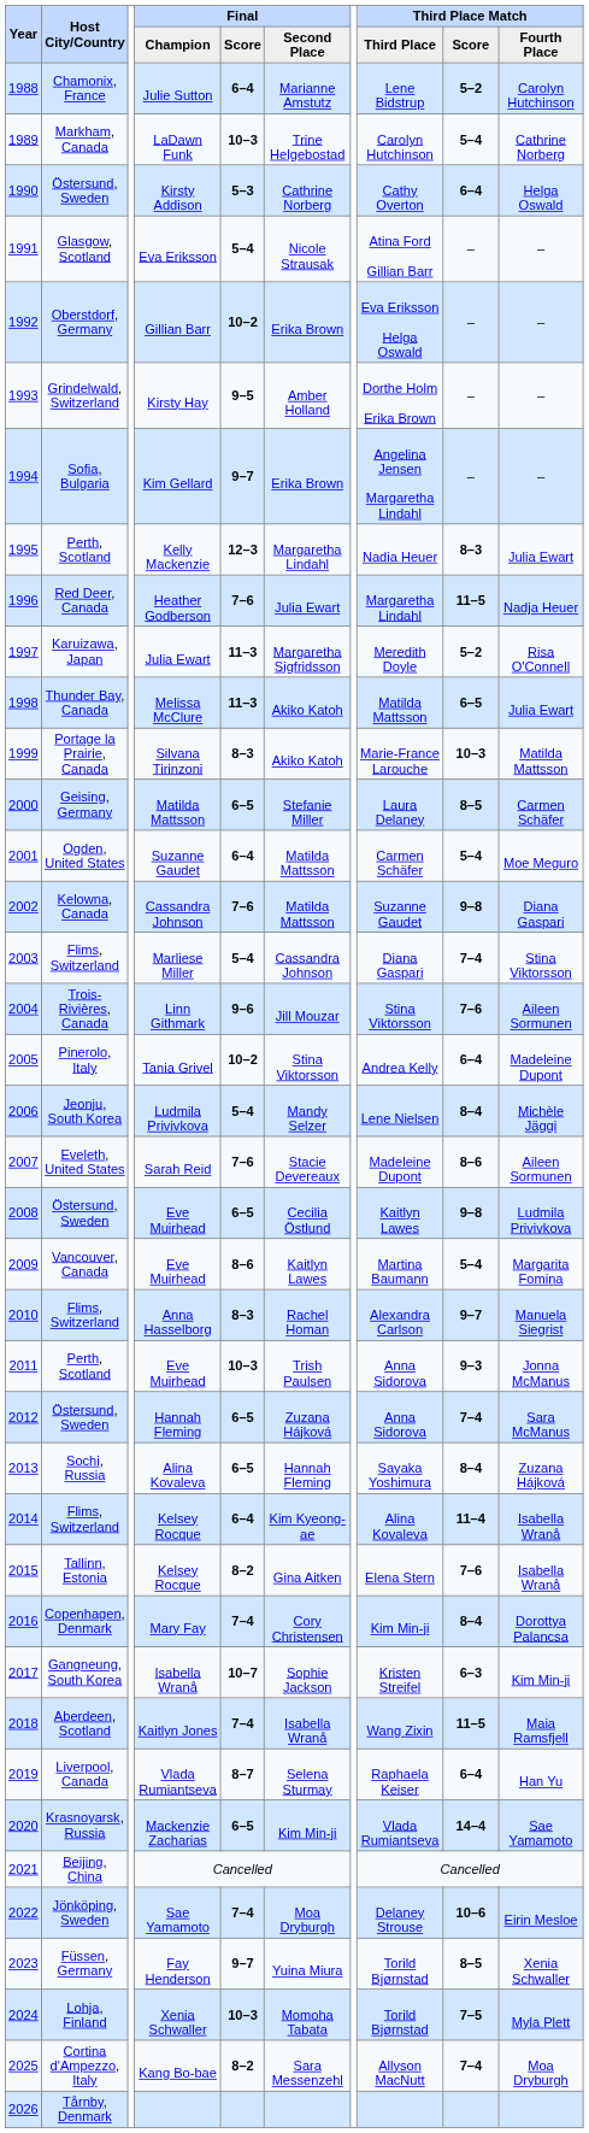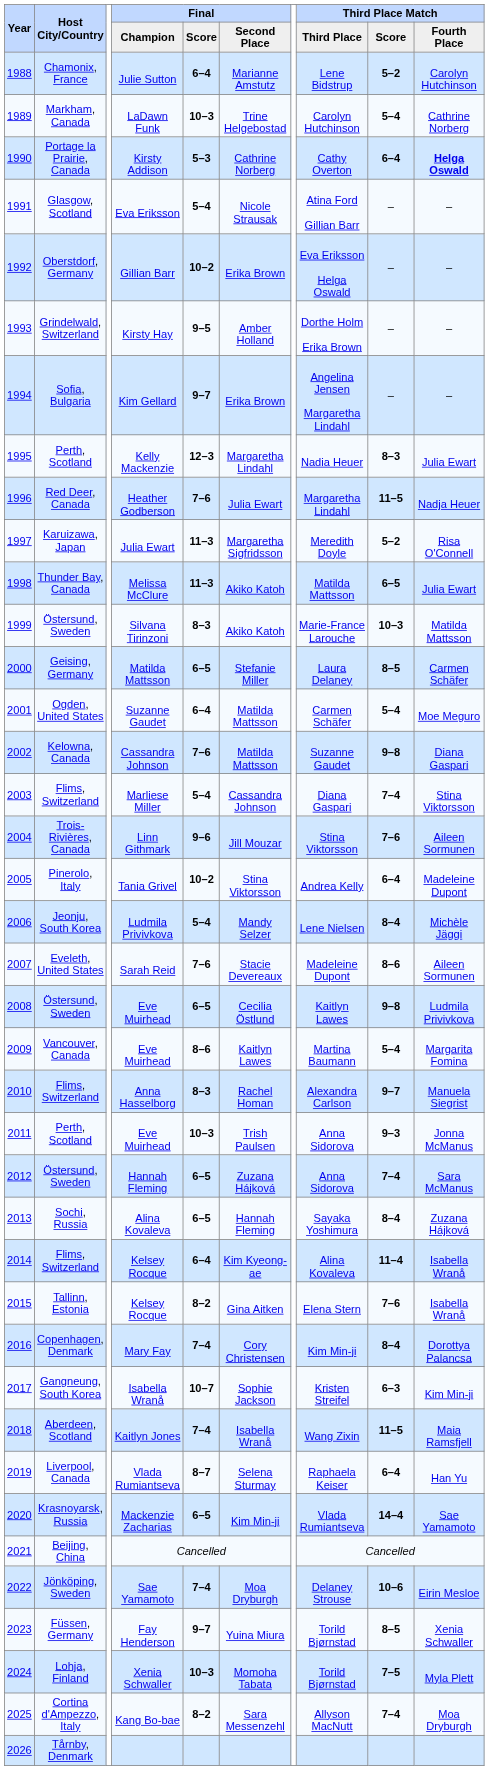Kirsty Addison | Host City/Country: Östersund, Sweden -> Portage la Prairie, Canada
Kirsty Addison | Third Place Match / Fourth Place: normal -> bold
Silvana Tirinzoni | Host City/Country: Portage la Prairie, Canada -> Östersund, Sweden
